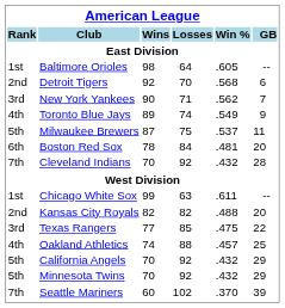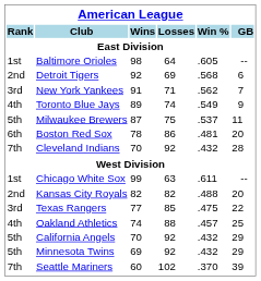Detroit Tigers | Losses: 70 -> 69
New York Yankees | Wins: 90 -> 91
Boston Red Sox | Losses: 84 -> 86
Minnesota Twins | Wins: 70 -> 69
